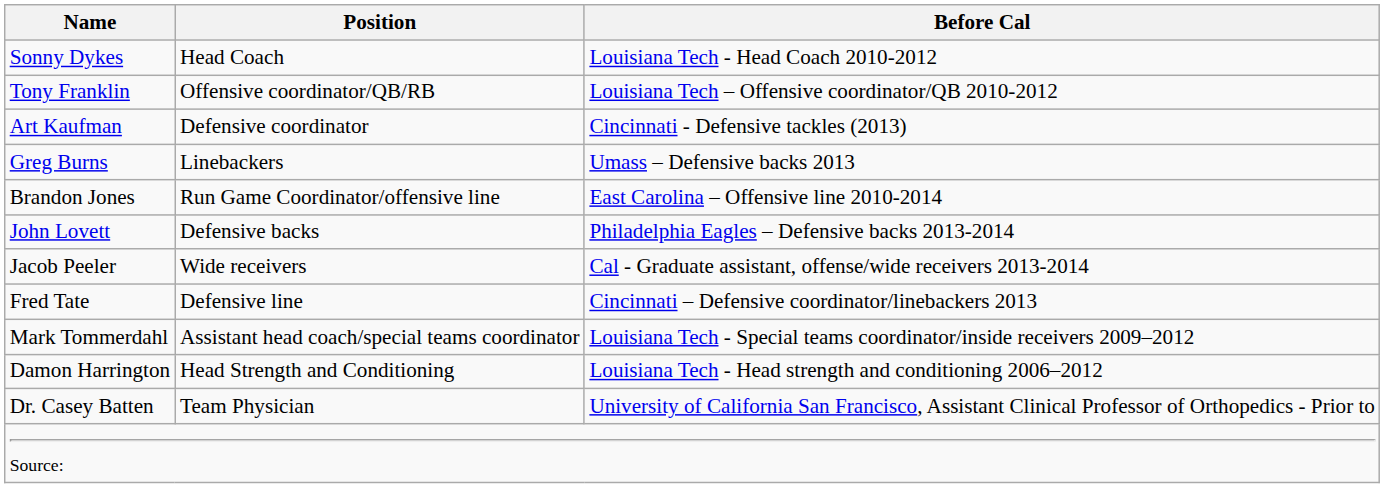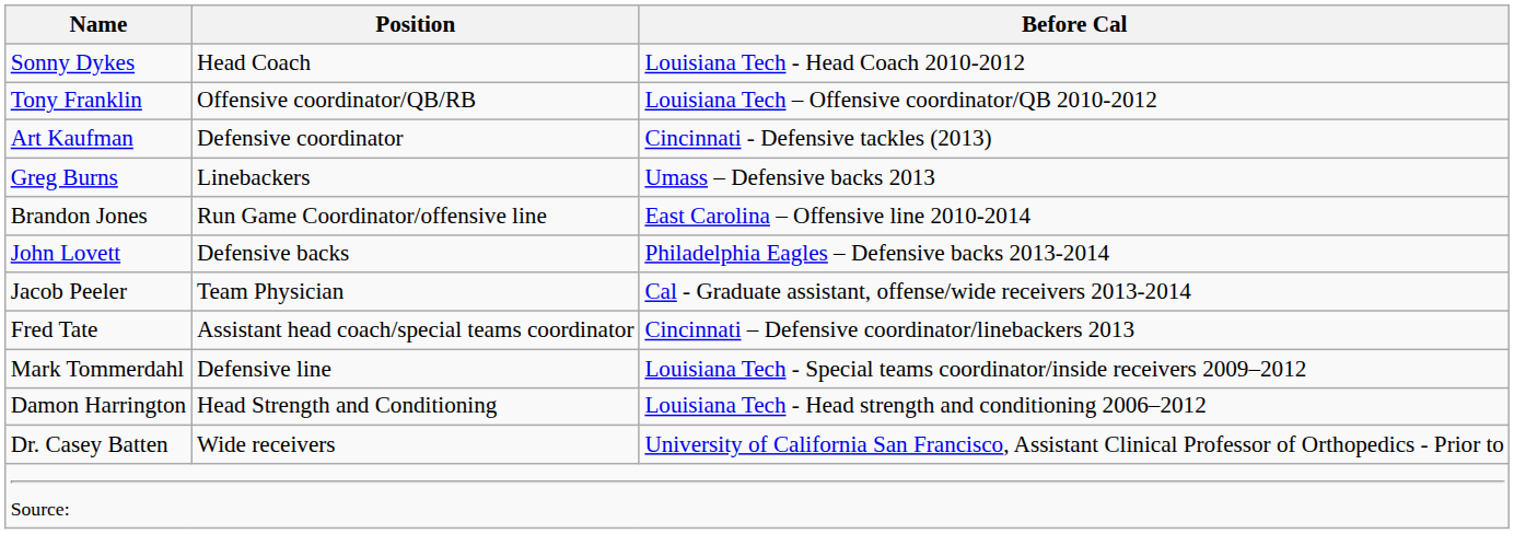Jacob Peeler | Position: Wide receivers -> Team Physician
Fred Tate | Position: Defensive line -> Assistant head coach/special teams coordinator
Mark Tommerdahl | Position: Assistant head coach/special teams coordinator -> Defensive line
Dr. Casey Batten | Position: Team Physician -> Wide receivers
